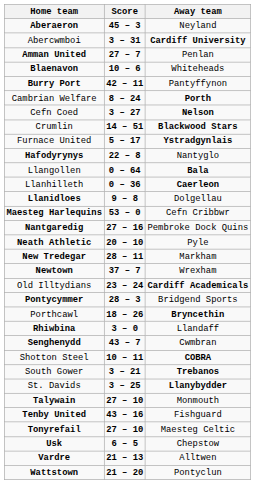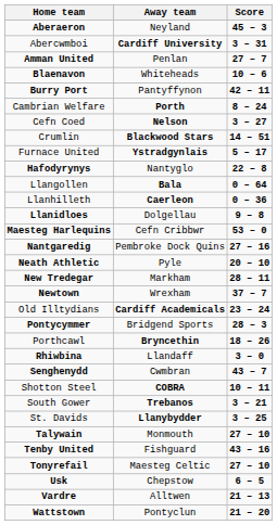columns swapped: Score <-> Away team
